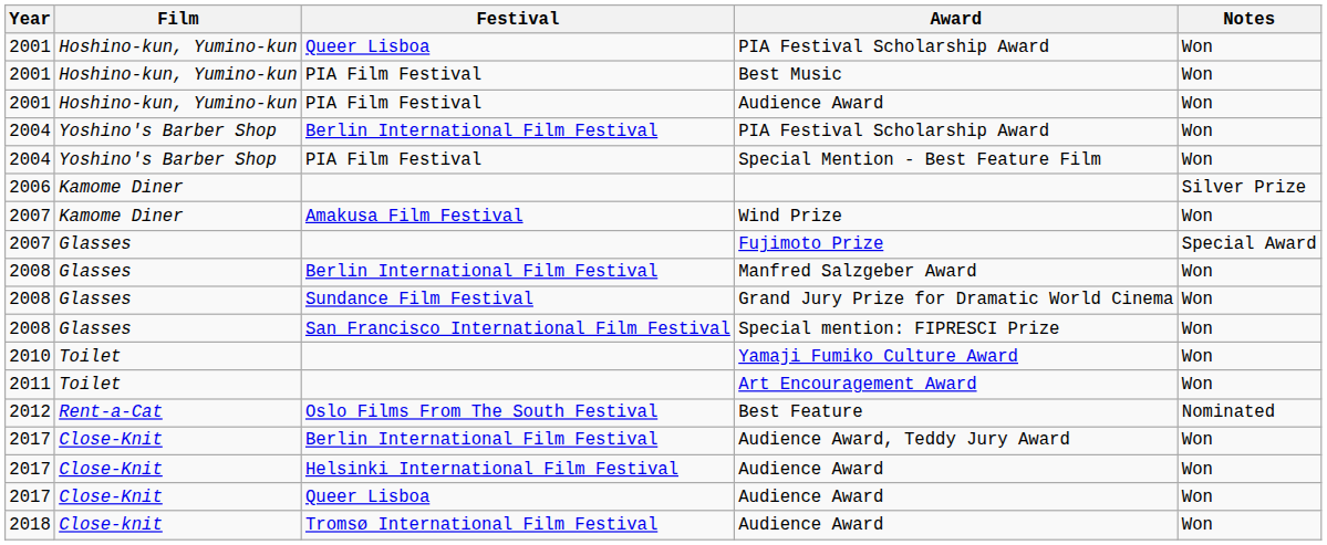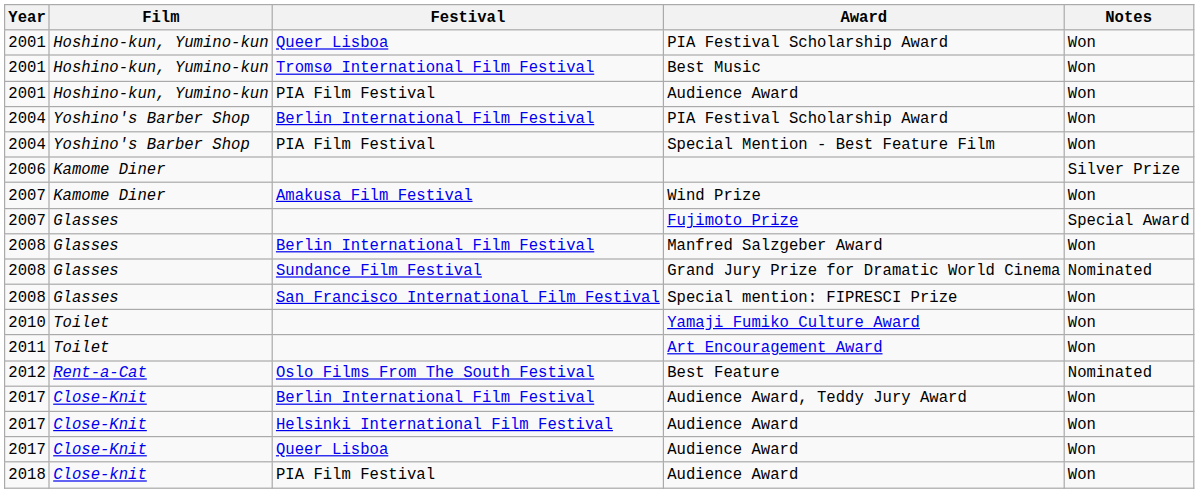Best Music | Festival: PIA Film Festival -> Tromsø International Film Festival
Grand Jury Prize for Dramatic World Cinema | Notes: Won -> Nominated
2018 / Audience Award | Festival: Tromsø International Film Festival -> PIA Film Festival
